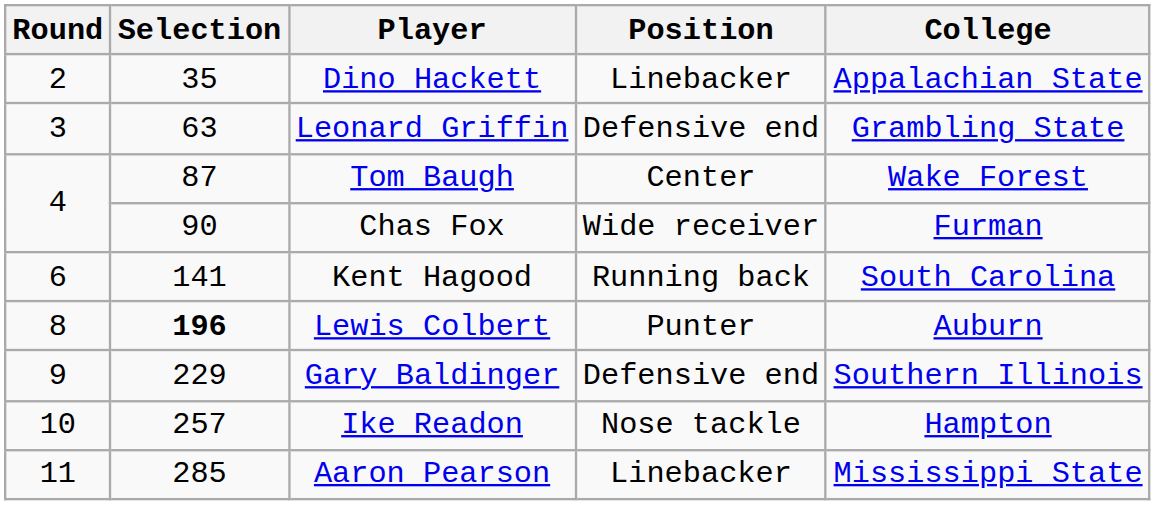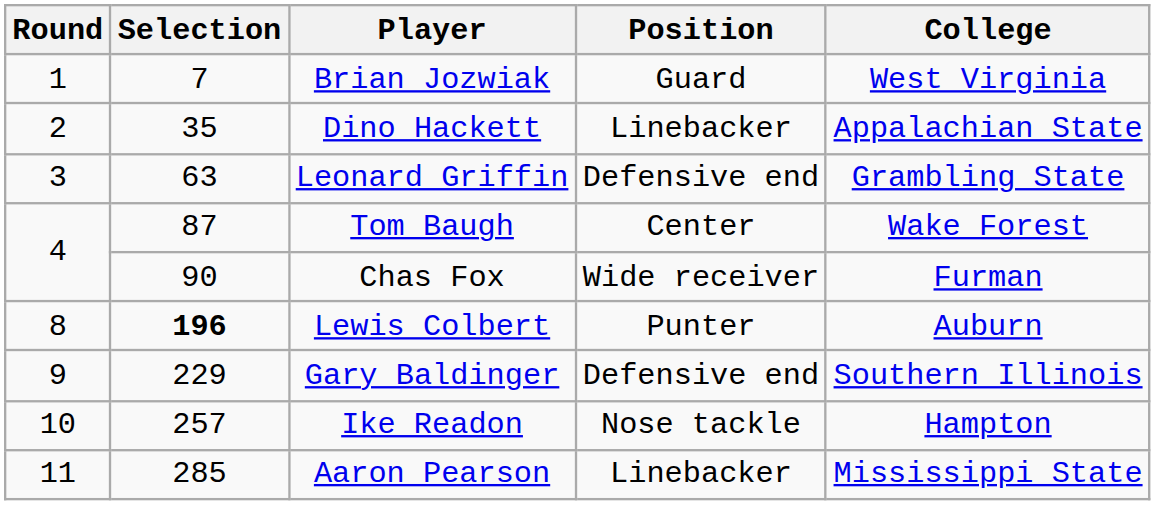+ row: 1 | 7 | Brian Jozwiak | Guard | West Virginia
- row: 6 | 141 | Kent Hagood | Running back | South Carolina
